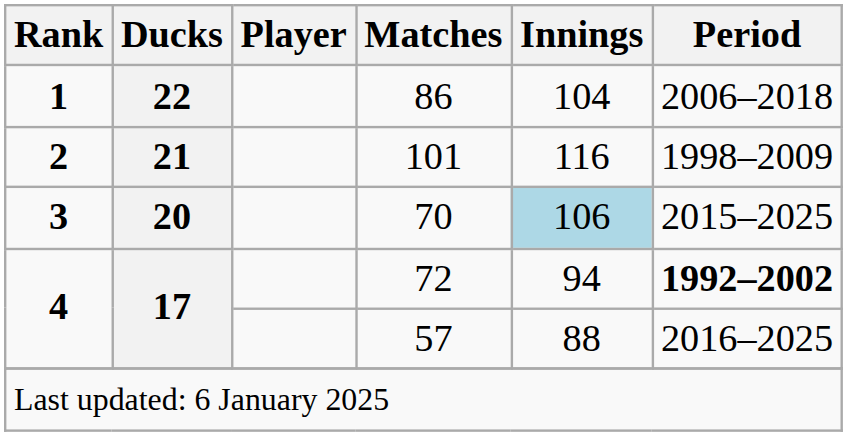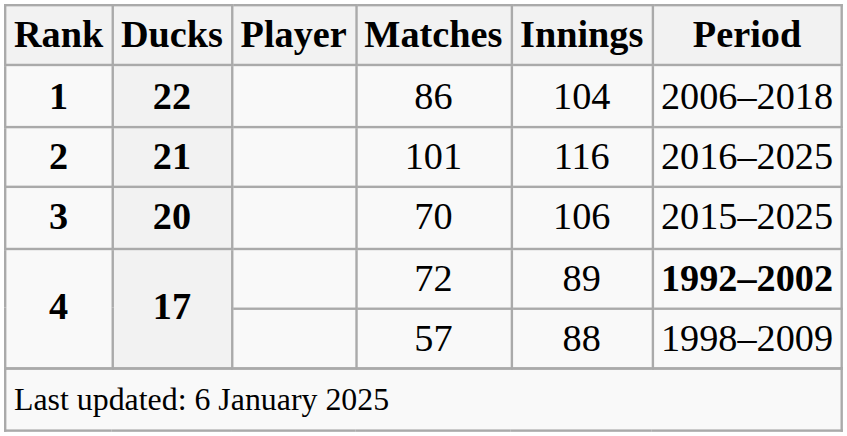101 | Period: 1998–2009 -> 2016–2025
70 | Innings: lightblue background -> no background
72 | Innings: 94 -> 89
57 | Period: 2016–2025 -> 1998–2009
